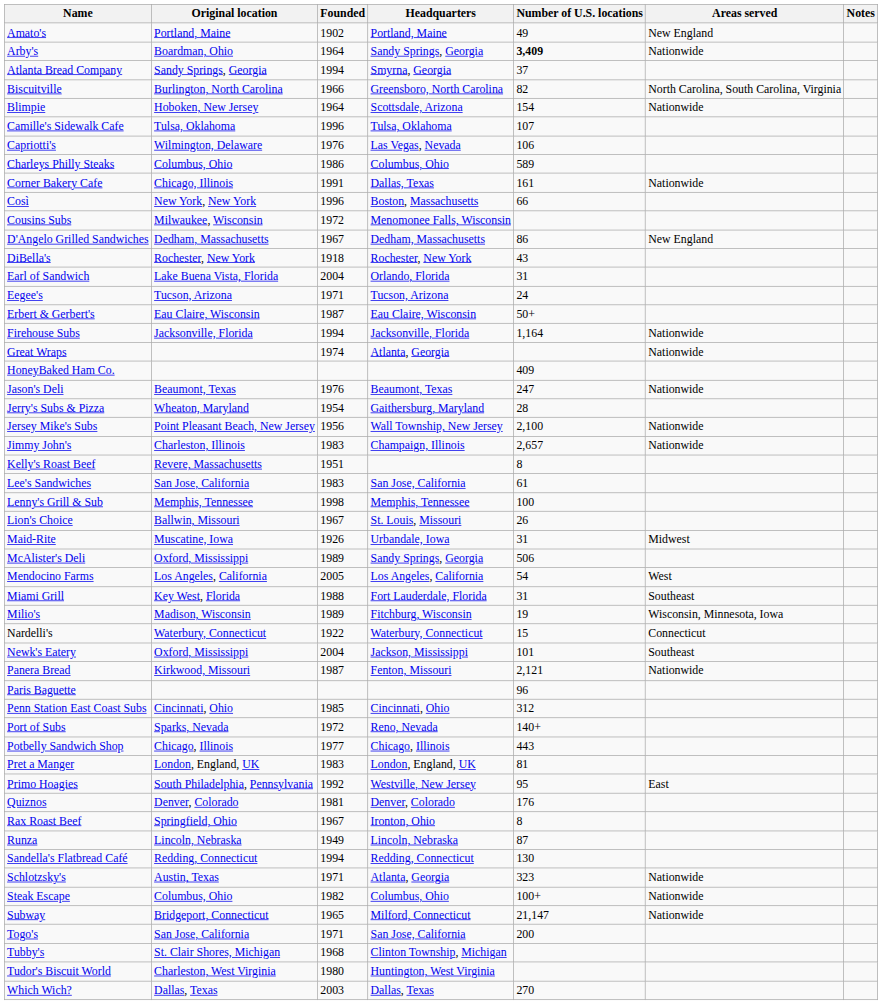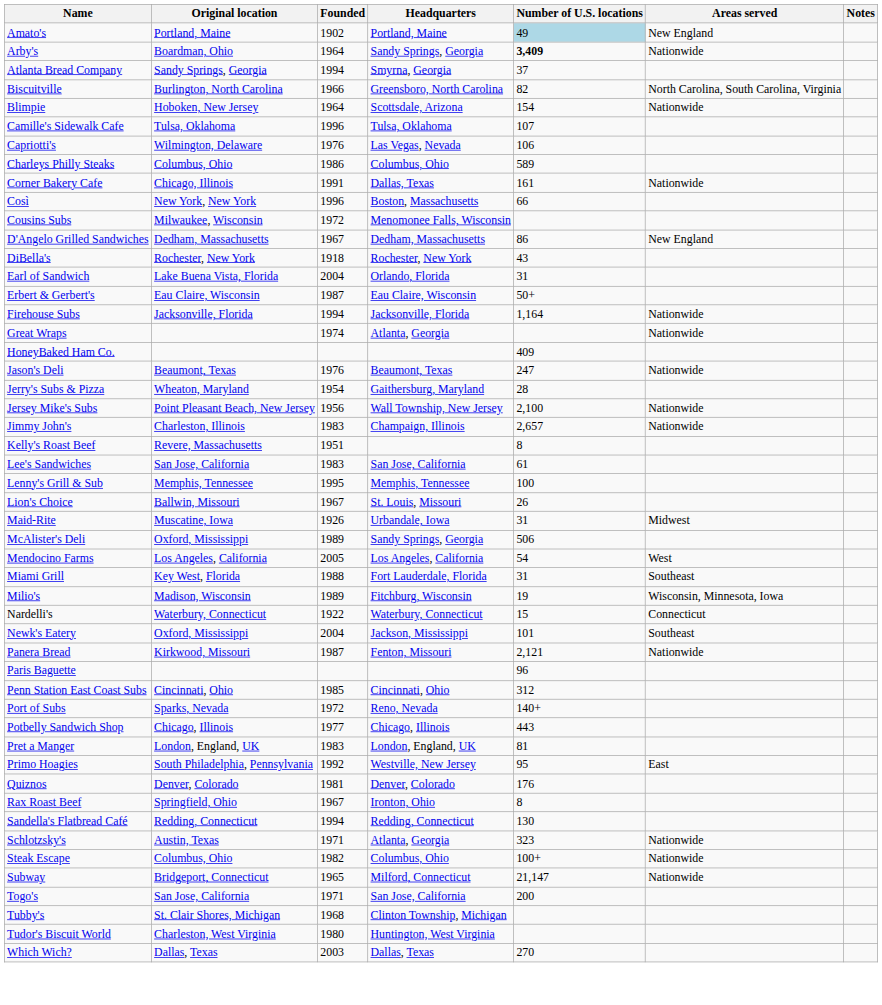Amato's | Number of U.S. locations: no background -> lightblue background
- row: Eegee's | Tucson, Arizona | 1971 | Tucson, Arizona | 24
Lenny's Grill & Sub | Founded: 1998 -> 1995
- row: Runza | Lincoln, Nebraska | 1949 | Lincoln, Nebraska | 87
